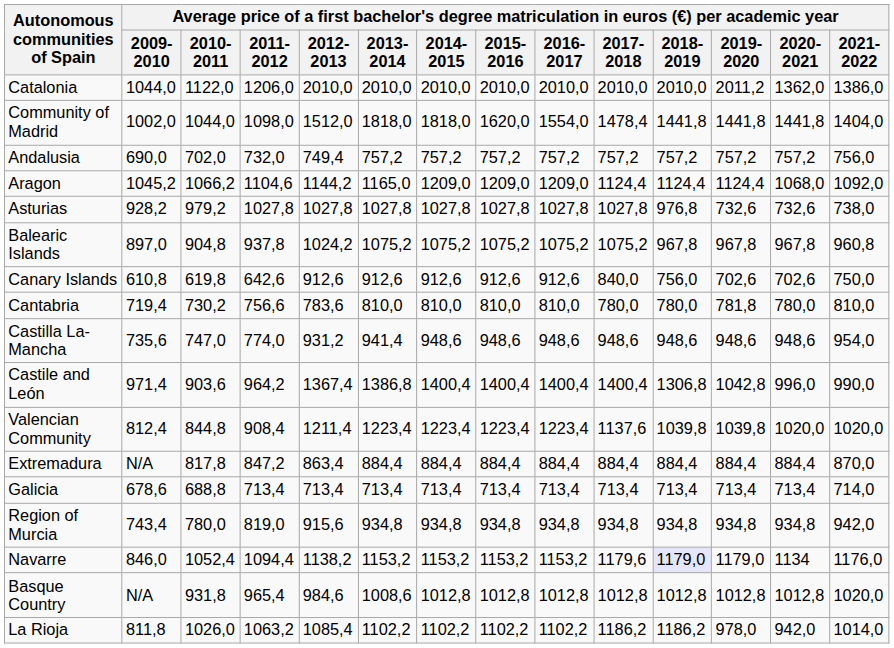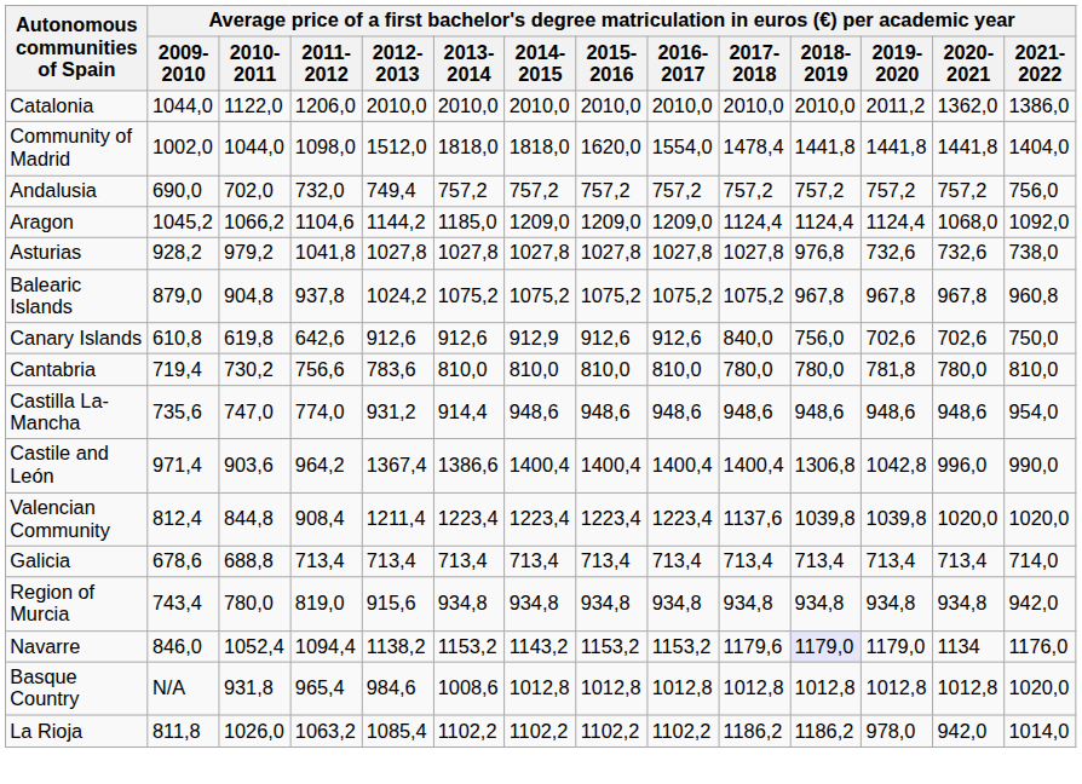Aragon | column 6: 1165,0 -> 1185,0
Asturias | column 4: 1027,8 -> 1041,8
Balearic Islands | column 2: 897,0 -> 879,0
Canary Islands | column 7: 912,6 -> 912,9
Castilla La-Mancha | column 6: 941,4 -> 914,4
Castile and León | column 6: 1386,8 -> 1386,6
- row: Extremadura | N/A | 817,8 | 847,2 | 863,4 | 884,4 | 884,4 | 884,4 | 884,4 | 884,4 | 884,4 | 884,4 | 884,4 | 870,0
Navarre | column 7: 1153,2 -> 1143,2
